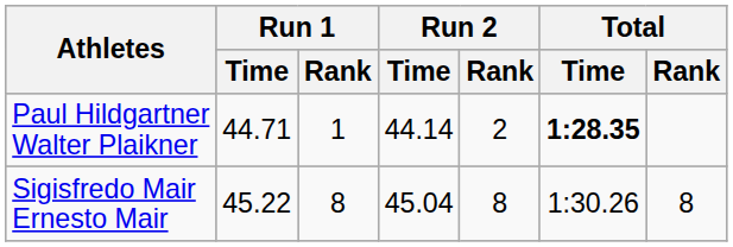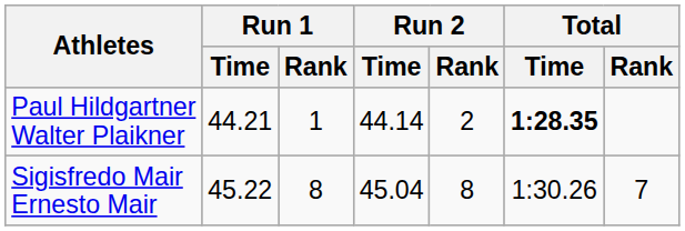Paul Hildgartner Walter Plaikner | Run 1 / Time: 44.71 -> 44.21
Sigisfredo Mair Ernesto Mair | Total / Rank: 8 -> 7
